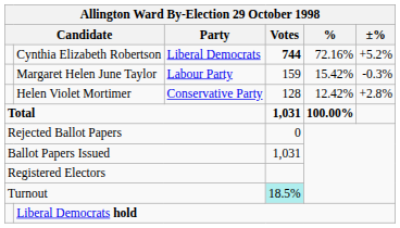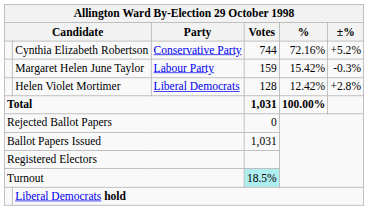Cynthia Elizabeth Robertson | Allington Ward By-Election 29 October 1998 / Party: Liberal Democrats -> Conservative Party
Cynthia Elizabeth Robertson | Allington Ward By-Election 29 October 1998 / Votes: bold -> normal
Helen Violet Mortimer | Allington Ward By-Election 29 October 1998 / Party: Conservative Party -> Liberal Democrats
